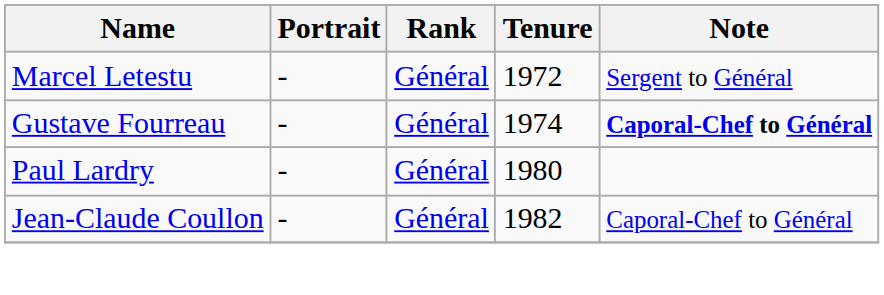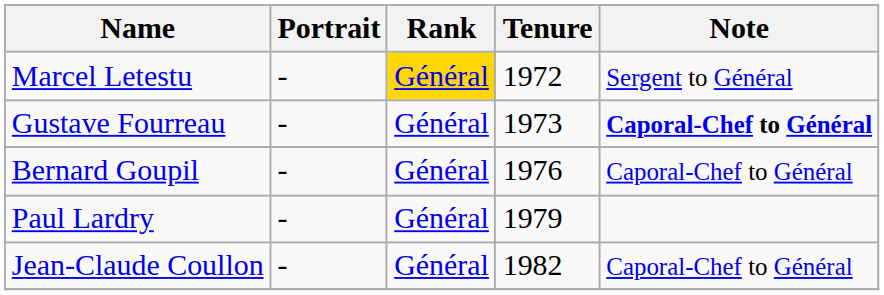Marcel Letestu | Rank: no background -> gold background
Gustave Fourreau | Tenure: 1974 -> 1973
+ row: Bernard Goupil | - | Général | 1976 | Caporal-Chef to Général
Paul Lardry | Tenure: 1980 -> 1979
